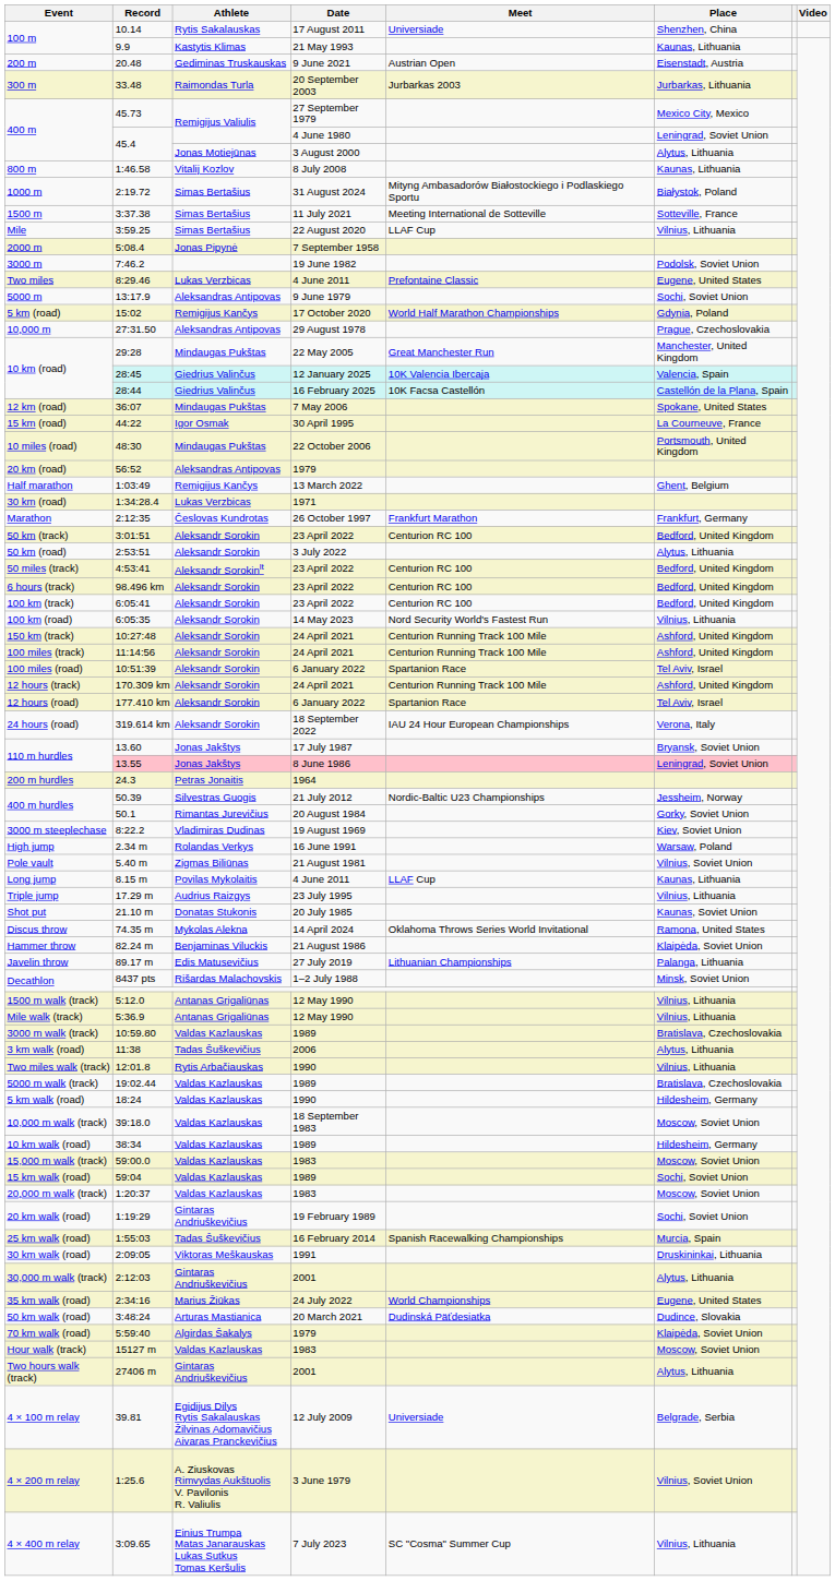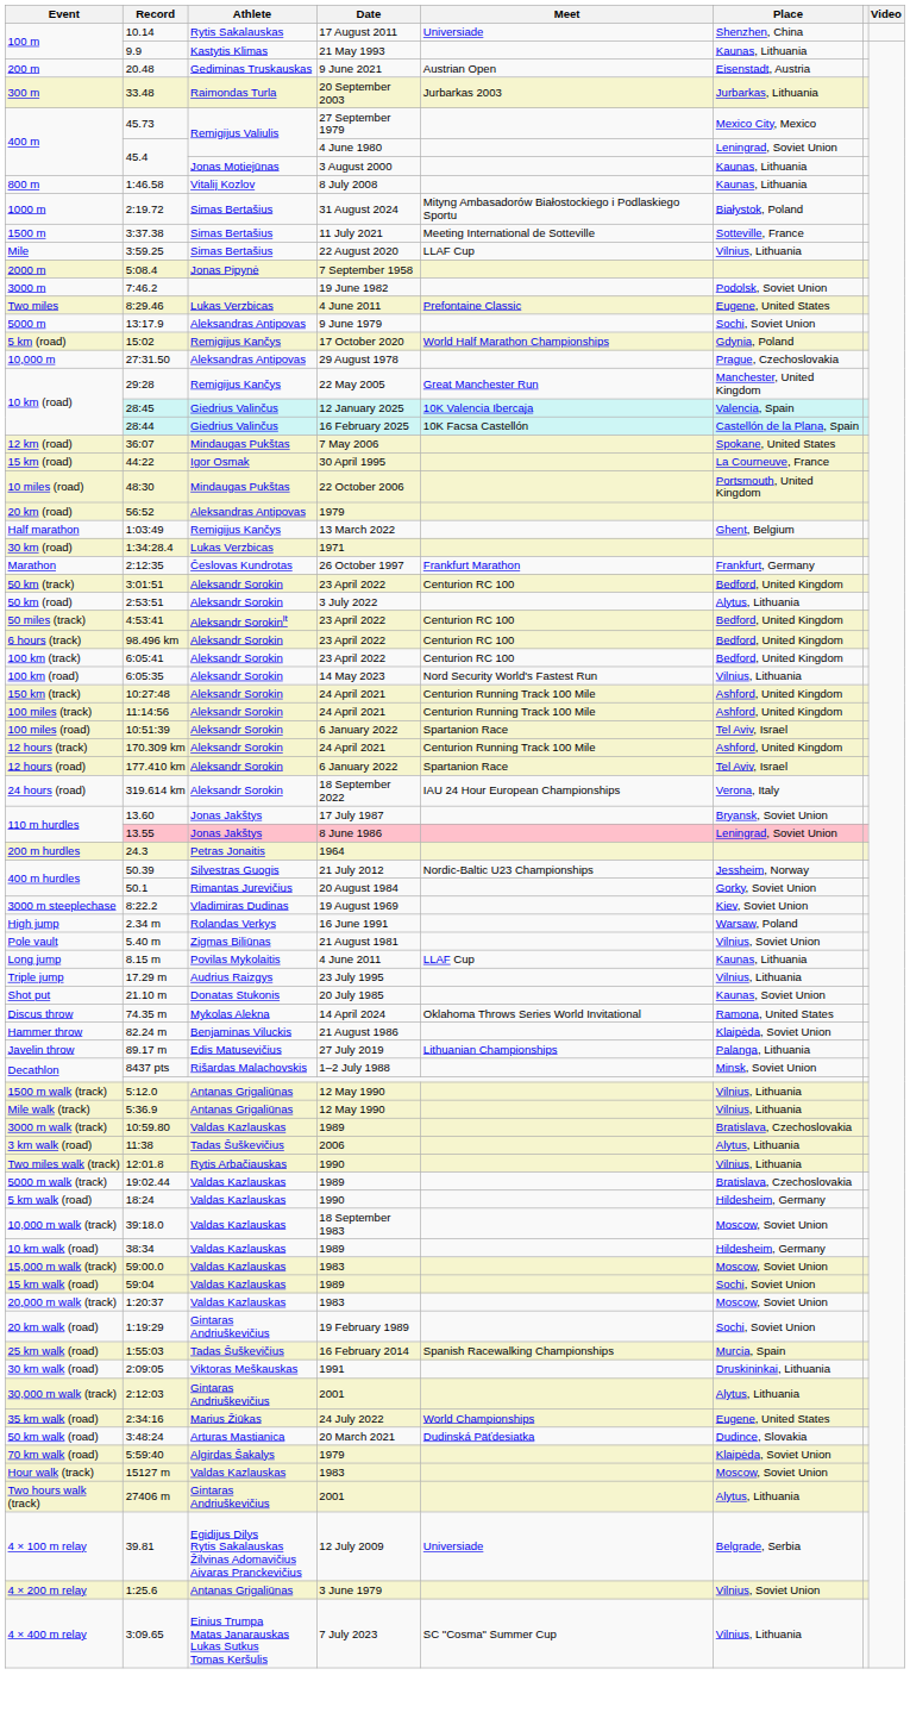45.4 / 3 August 2000 | Place: Alytus, Lithuania -> Kaunas, Lithuania
29:28 | Athlete: Mindaugas Pukštas -> Remigijus Kančys
1:25.6 | Athlete: A. Ziuskovas Rimvydas Aukštuolis V. Pavilonis R. Valiulis -> Antanas Grigaliūnas
